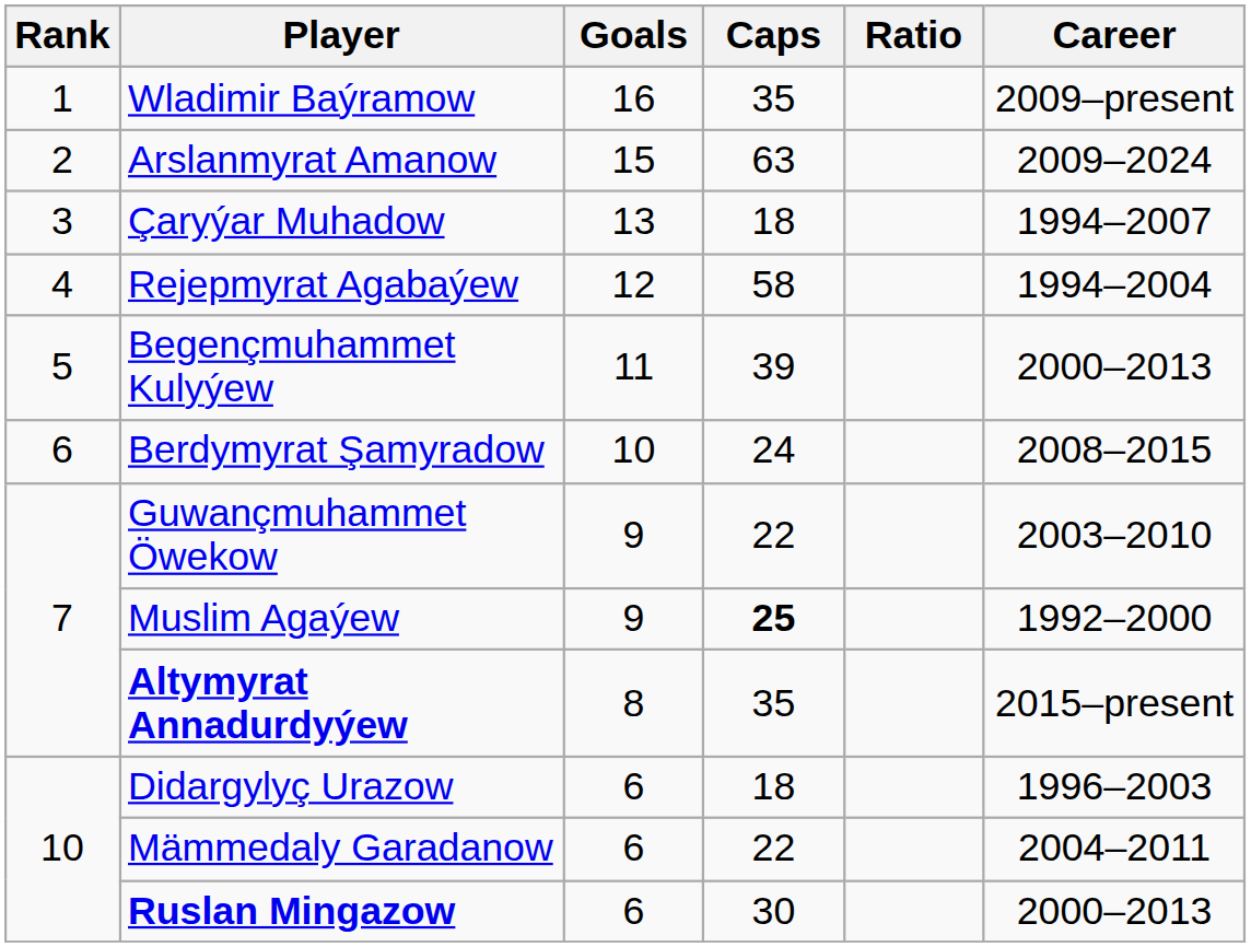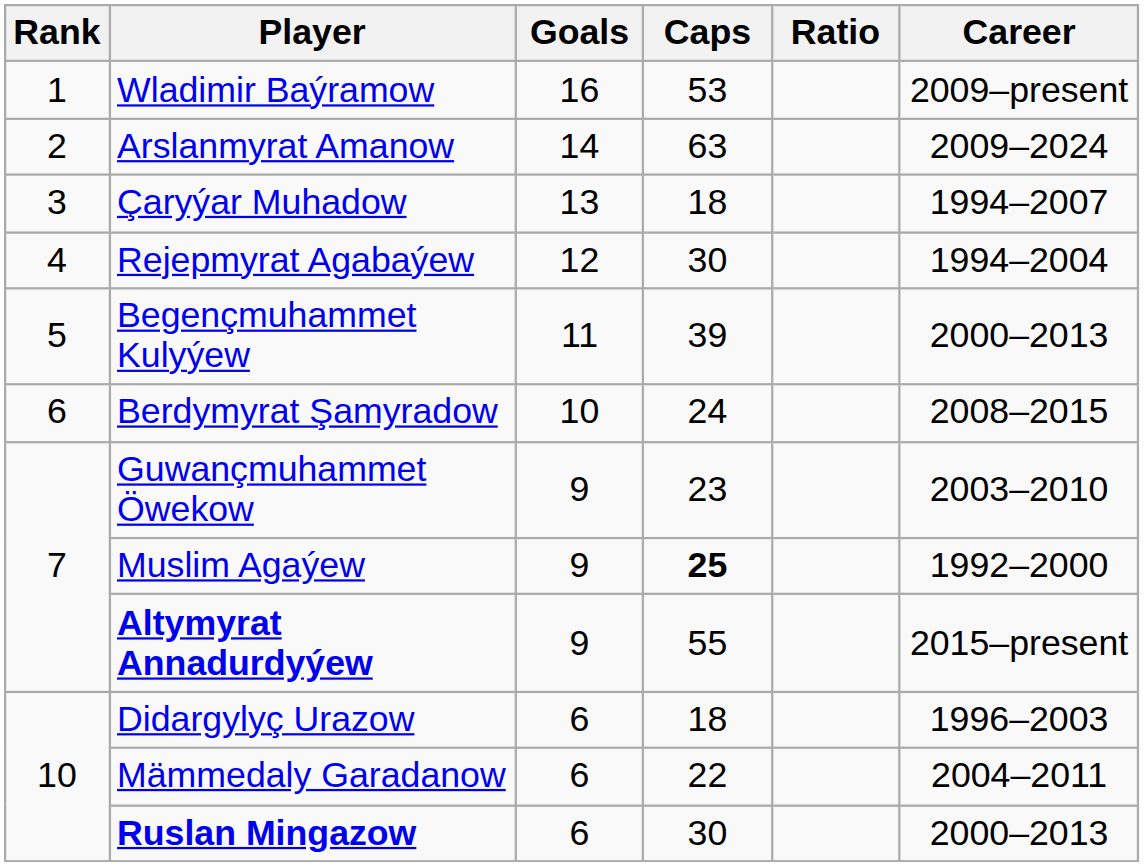Wladimir Baýramow | Caps: 35 -> 53
Arslanmyrat Amanow | Goals: 15 -> 14
Rejepmyrat Agabaýew | Caps: 58 -> 30
Guwançmuhammet Öwekow | Caps: 22 -> 23
Altymyrat Annadurdyýew | Goals: 8 -> 9
Altymyrat Annadurdyýew | Caps: 35 -> 55
